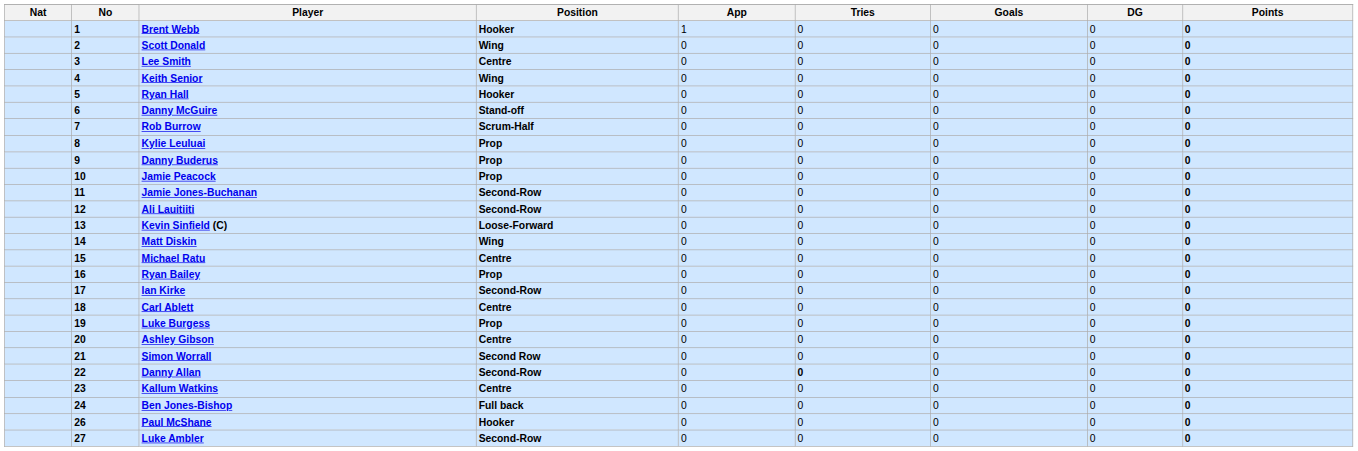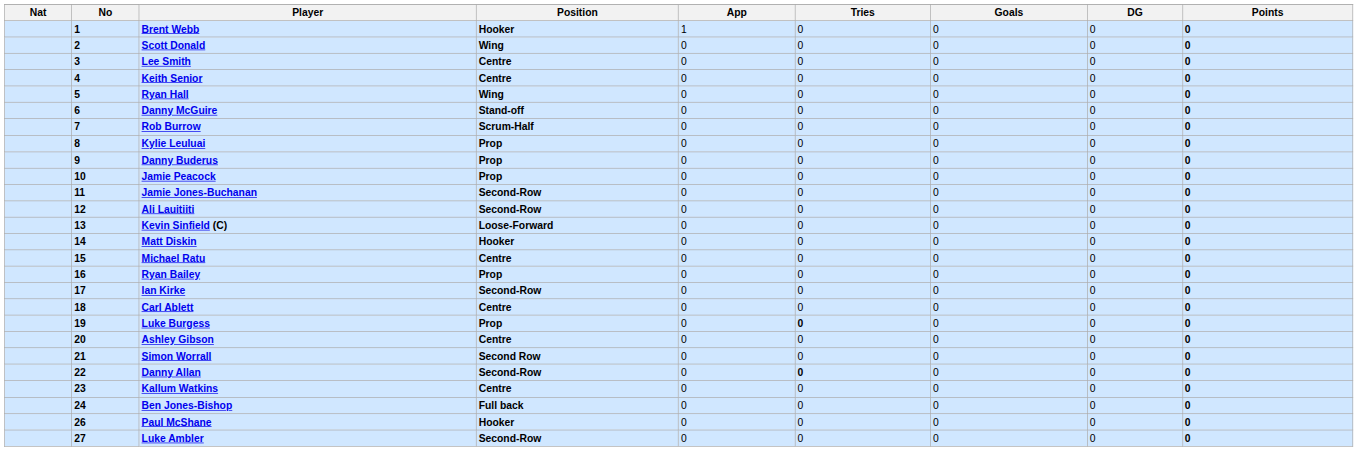Keith Senior | Position: Wing -> Centre
Ryan Hall | Position: Hooker -> Wing
Matt Diskin | Position: Wing -> Hooker
Luke Burgess | Tries: normal -> bold
